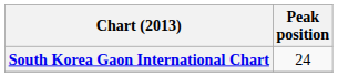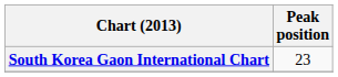South Korea Gaon International Chart | Peak position: 24 -> 23
